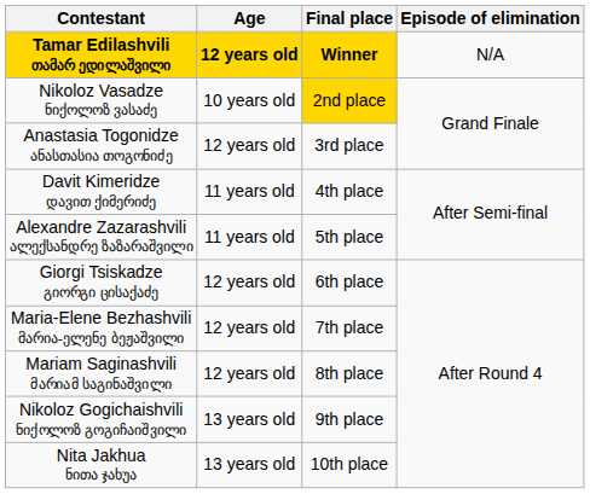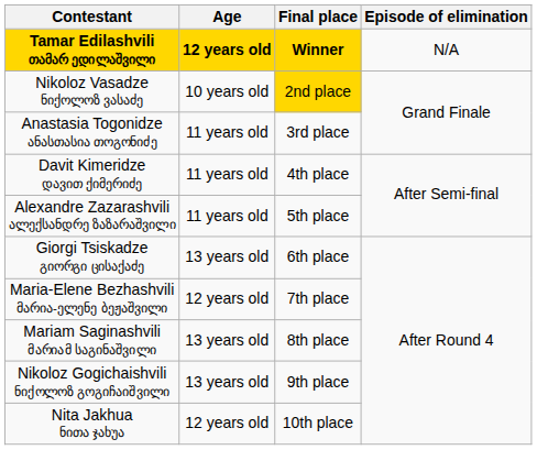Anastasia Togonidze ანასთასია თოგონიძე | Age: 12 years old -> 11 years old
Giorgi Tsiskadze გიორგი ცისაქაძე | Age: 12 years old -> 13 years old
Mariam Saginashvili მარიამ საგინაშვილი | Age: 12 years old -> 13 years old
Nita Jakhua ნითა ჯახუა | Age: 13 years old -> 12 years old
